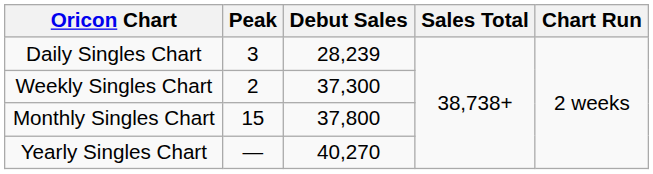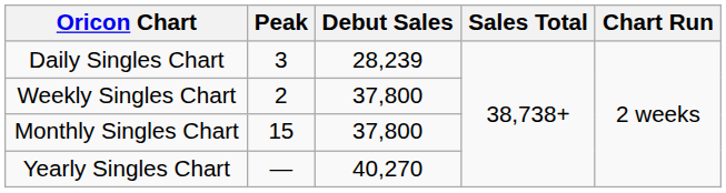Weekly Singles Chart | Debut Sales: 37,300 -> 37,800
